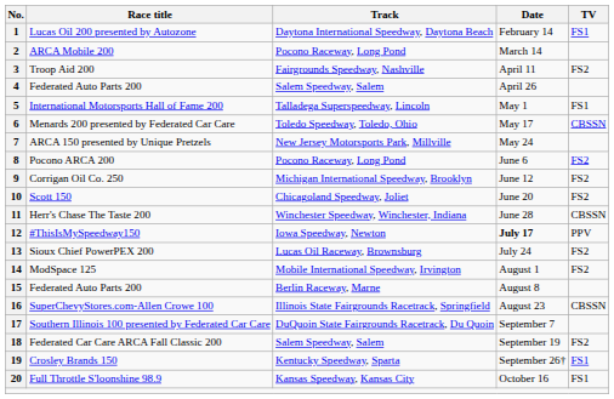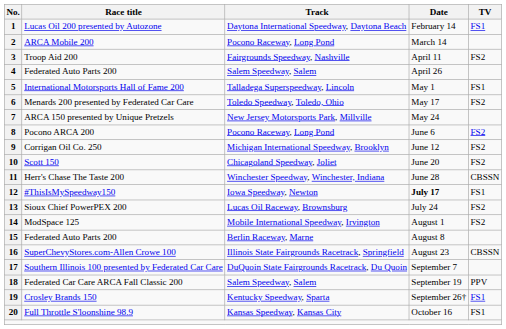6 | TV: CBSSN -> FS2
12 | TV: PPV -> FS1
18 | TV: FS2 -> PPV
